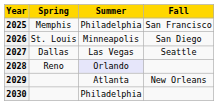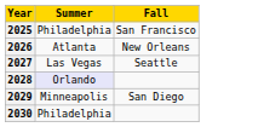- column: Spring | Memphis | St. Louis | Dallas | Reno
2026 | Summer: Minneapolis -> Atlanta
2026 | Fall: San Diego -> New Orleans
2029 | Summer: Atlanta -> Minneapolis
2029 | Fall: New Orleans -> San Diego
